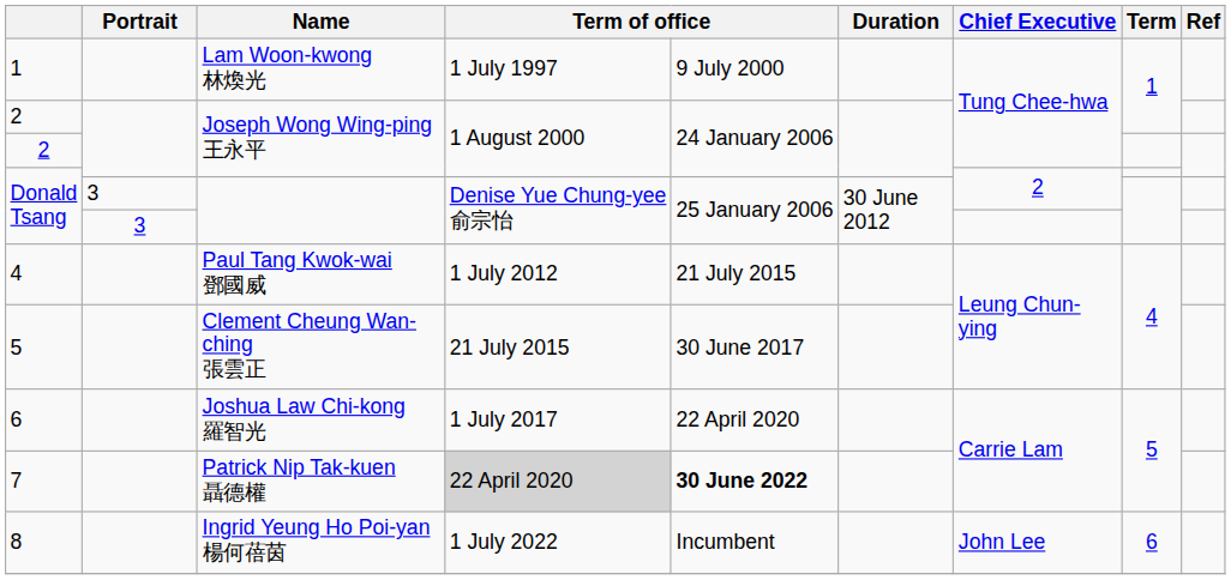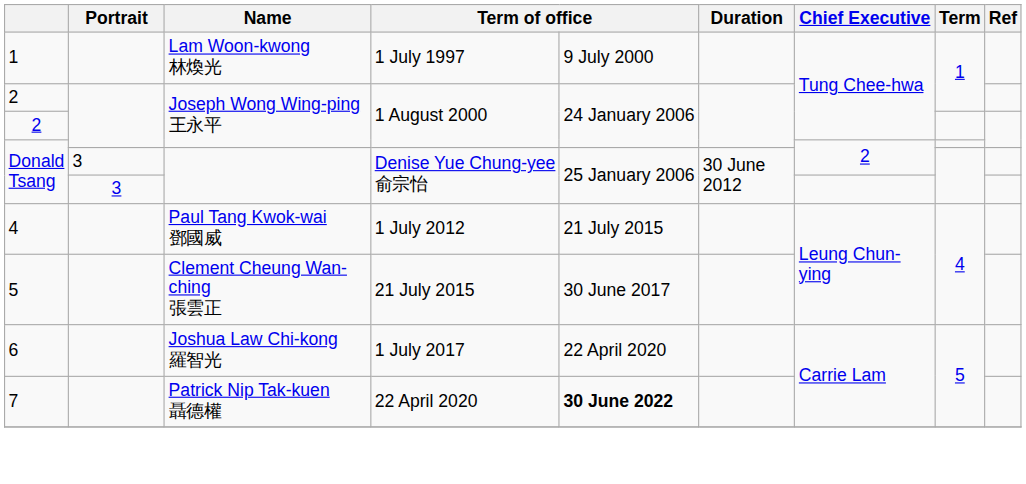7 | column 4: lightgrey background -> no background
- row: 8 | Ingrid Yeung Ho Poi-yan 楊何蓓茵 | 1 July 2022 | Incumbent | John Lee | 6
